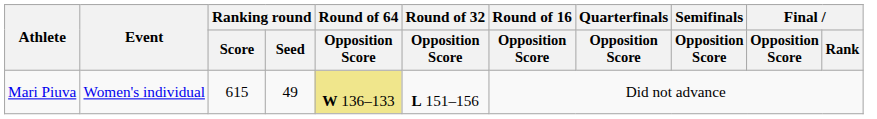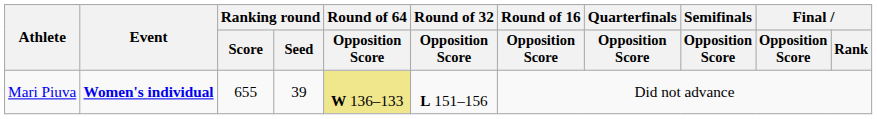Mari Piuva | Event: normal -> bold
Mari Piuva | Ranking round / Score: 615 -> 655
Mari Piuva | Ranking round / Seed: 49 -> 39
